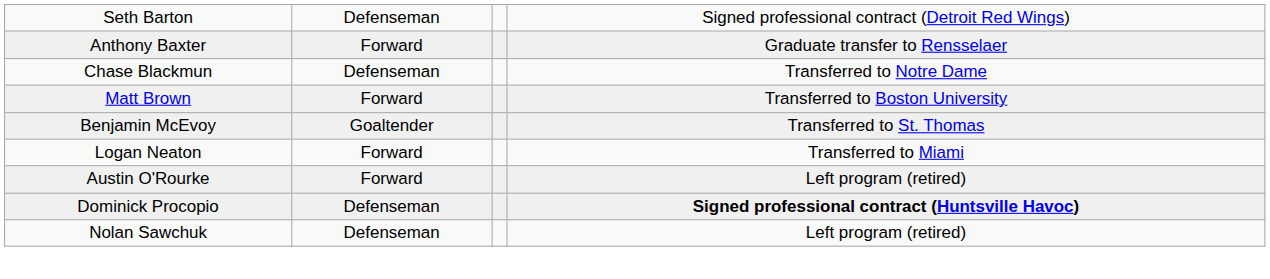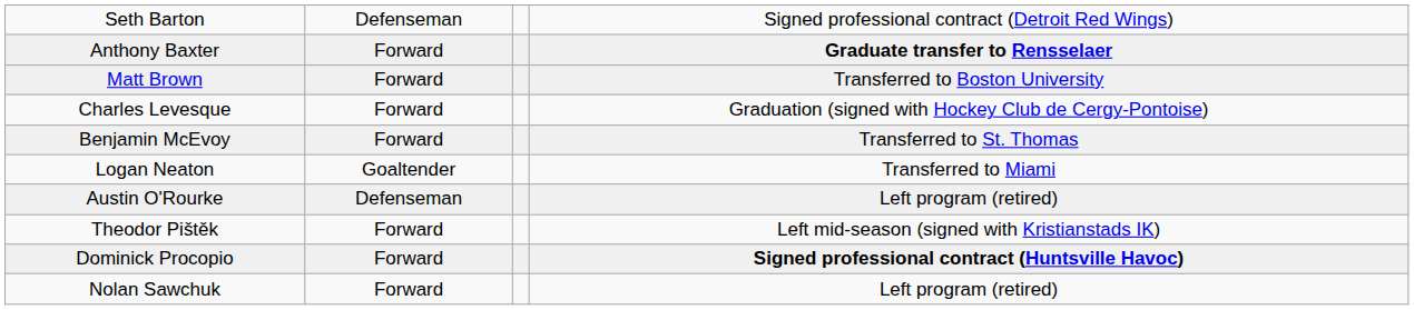Anthony Baxter | column 4: normal -> bold
- row: Chase Blackmun | Defenseman | Transferred to Notre Dame
+ row: Charles Levesque | Forward | Graduation (signed with Hockey Club de Cergy-Pontoise)
Benjamin McEvoy | column 2: Goaltender -> Forward
Logan Neaton | column 2: Forward -> Goaltender
Austin O'Rourke | column 2: Forward -> Defenseman
+ row: Theodor Pištěk | Forward | Left mid-season (signed with Kristianstads IK)
Dominick Procopio | column 2: Defenseman -> Forward
Nolan Sawchuk | column 2: Defenseman -> Forward
